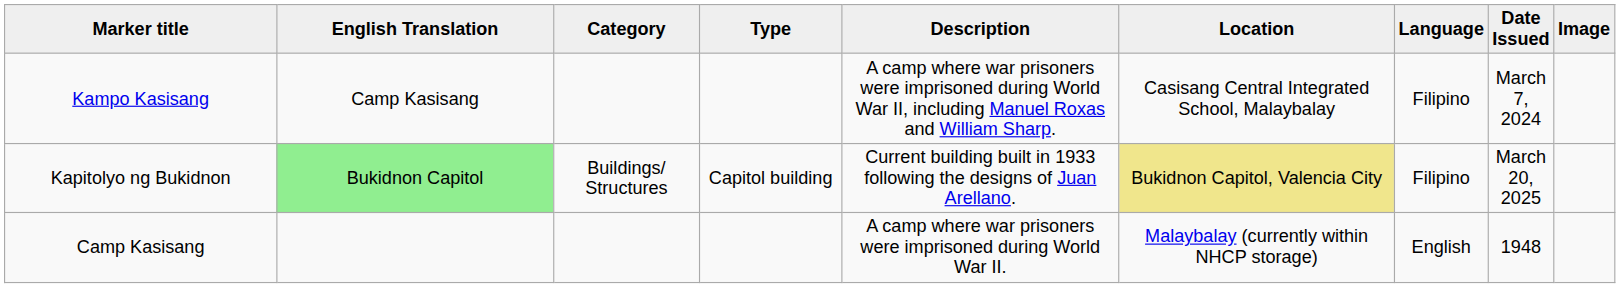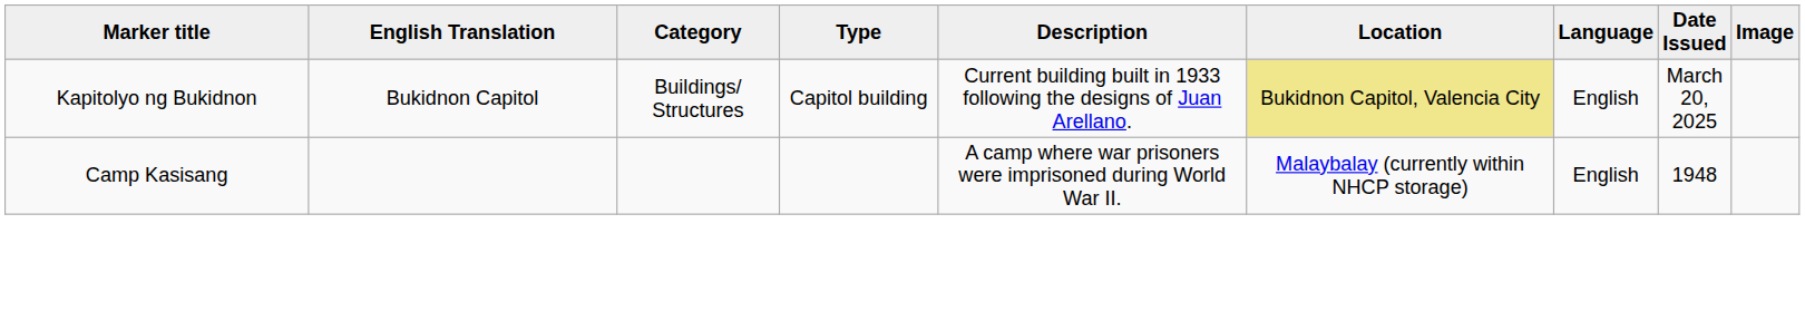- row: Kampo Kasisang | Camp Kasisang | A camp where war prisoners were imprisoned during World War II, including Manuel Roxas and William Sharp. | Casisang Central Integrated School, Malaybalay | Filipino | March 7, 2024
Kapitolyo ng Bukidnon | English Translation: lightgreen background -> no background
Kapitolyo ng Bukidnon | Language: Filipino -> English
